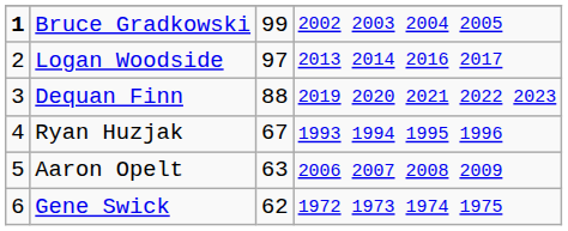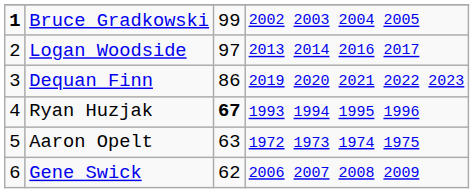Dequan Finn | column 3: 88 -> 86
Ryan Huzjak | column 3: normal -> bold
Aaron Opelt | column 4: 2006 2007 2008 2009 -> 1972 1973 1974 1975
Gene Swick | column 4: 1972 1973 1974 1975 -> 2006 2007 2008 2009
